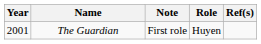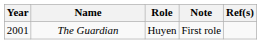columns swapped: Role <-> Note
